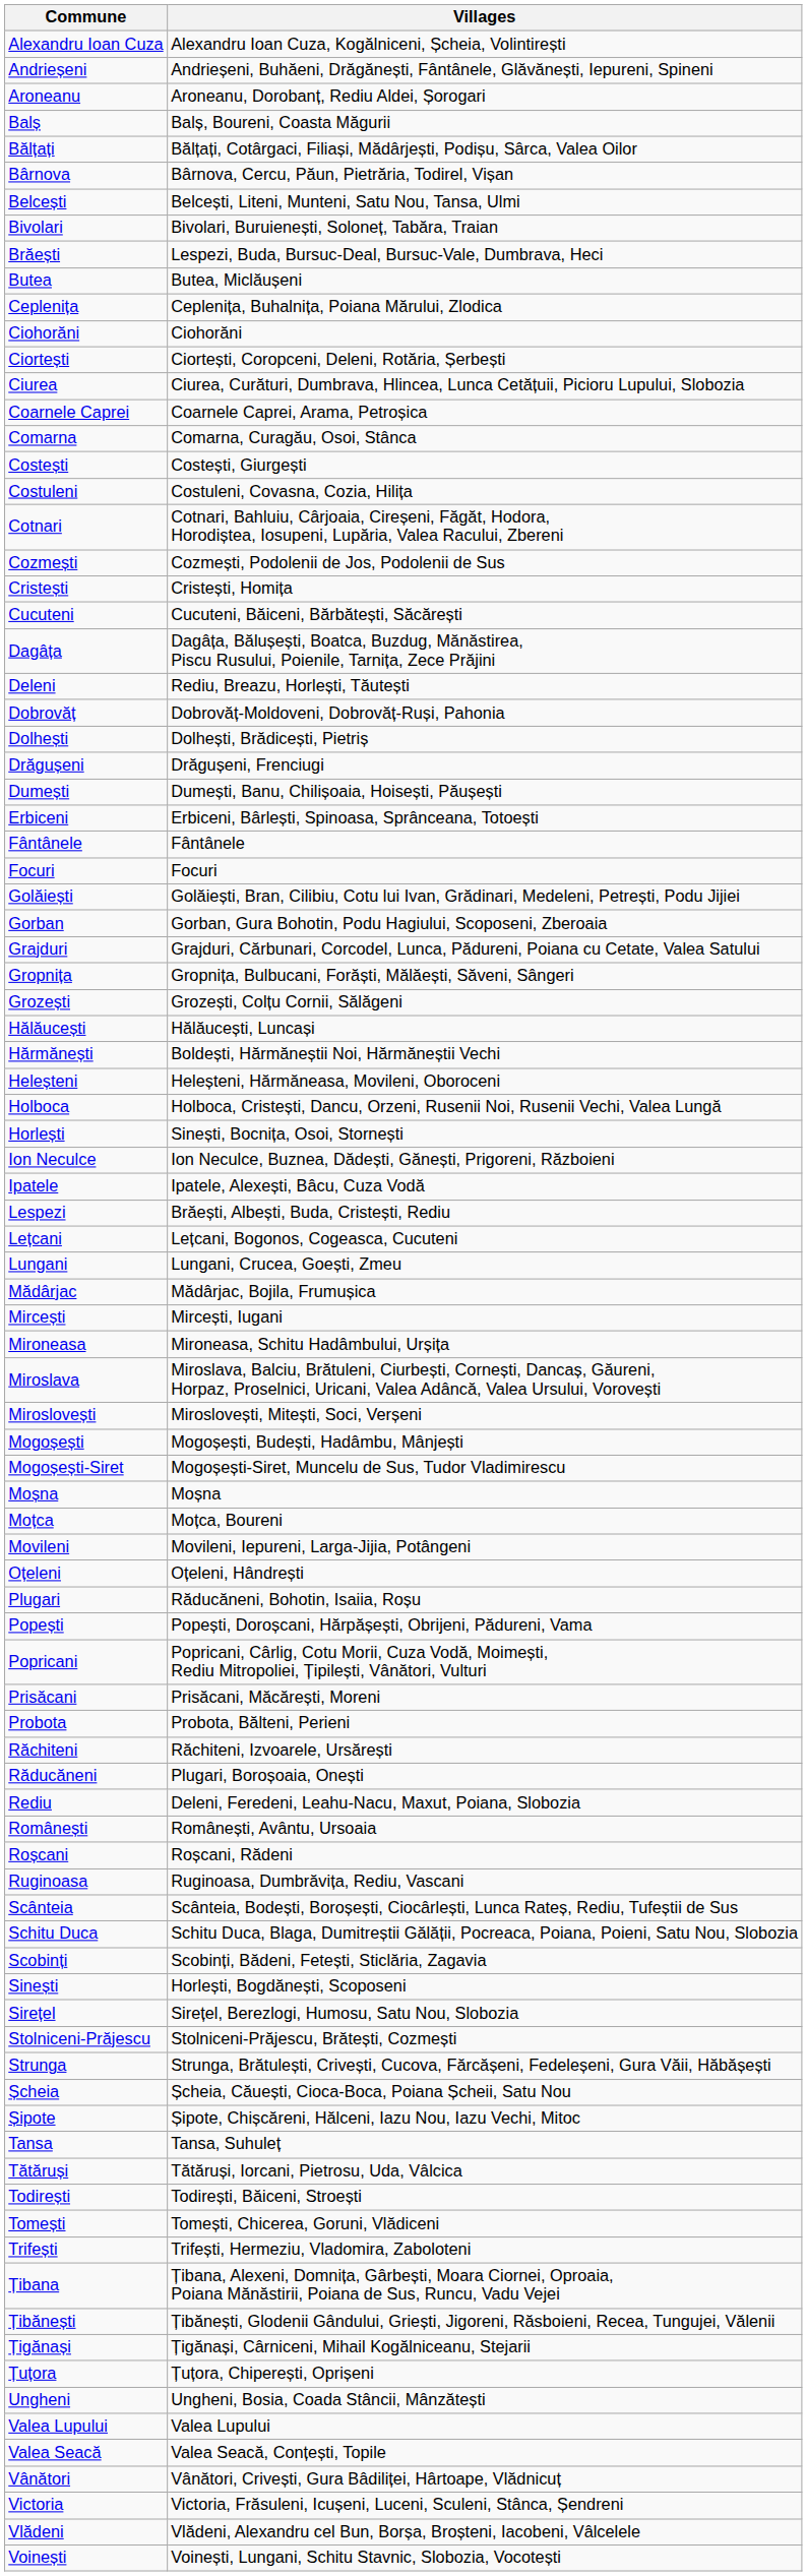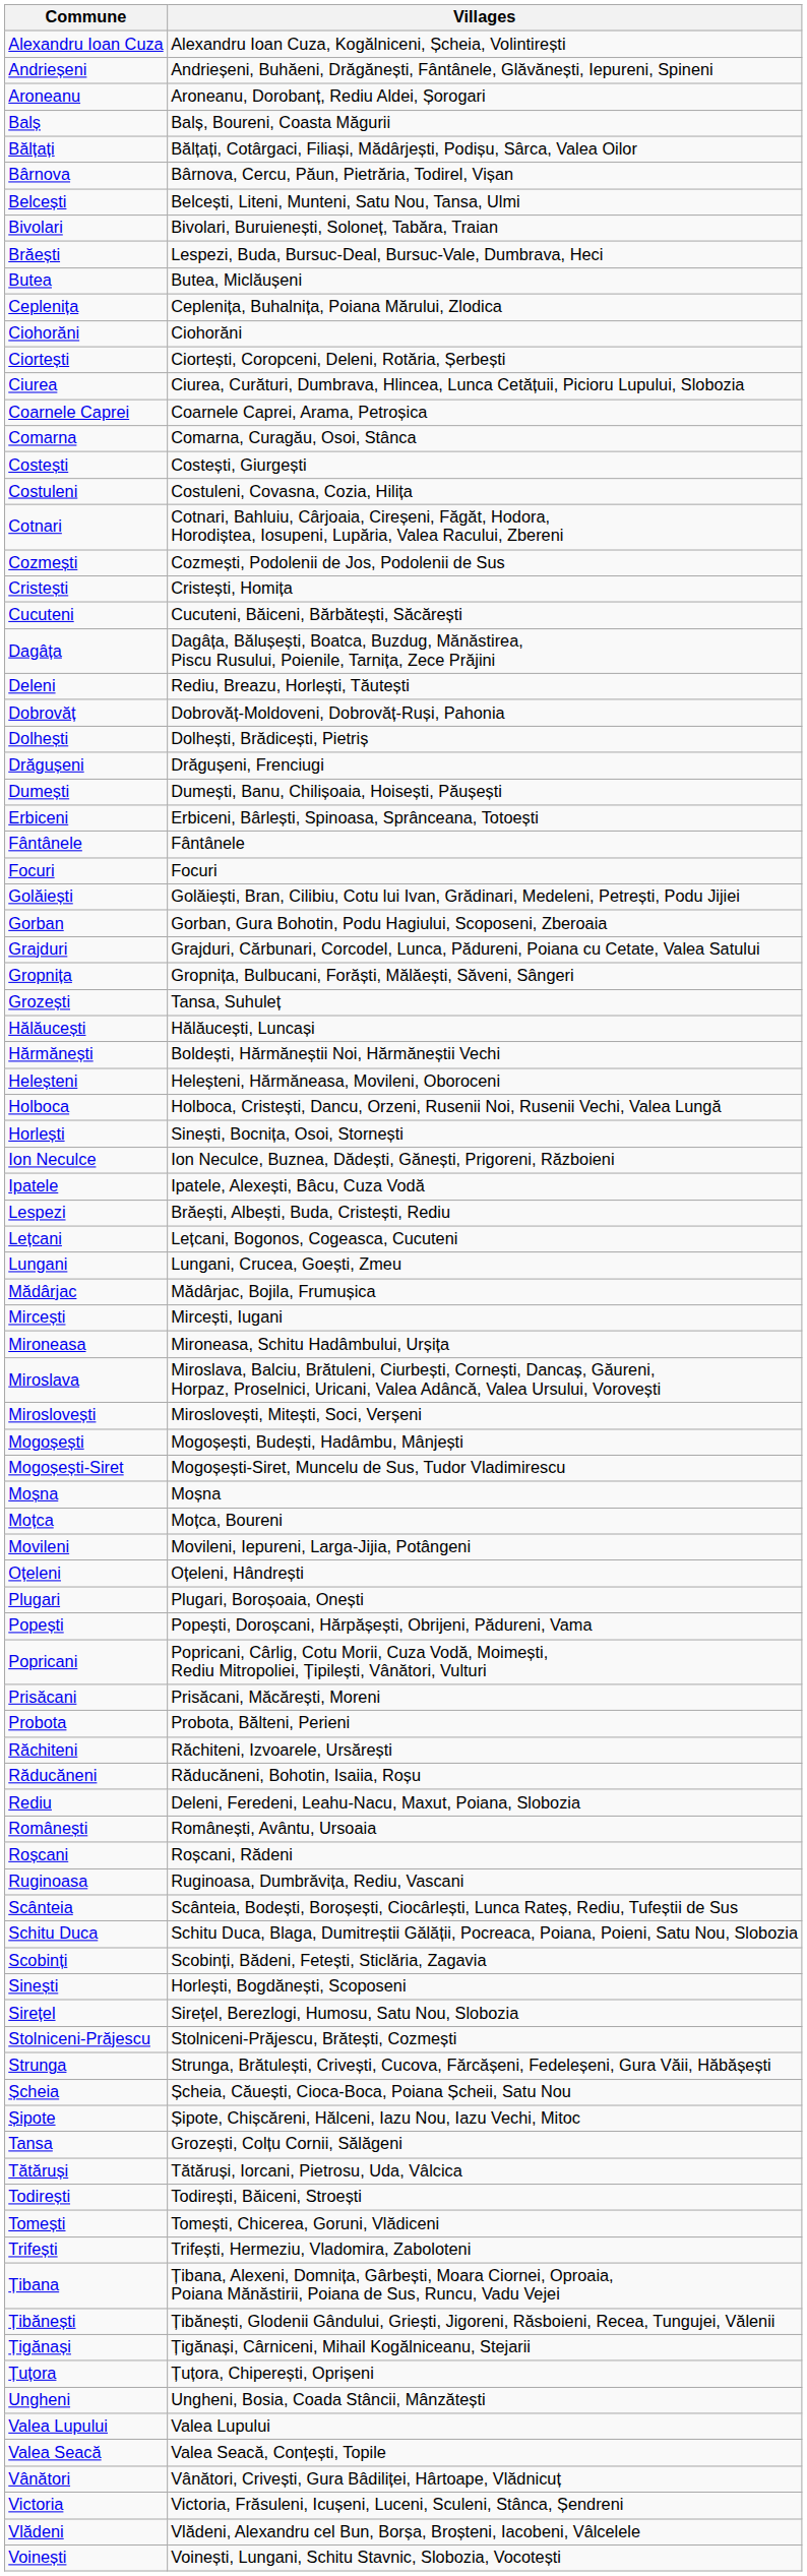Grozești | column 2: Grozești, Colțu Cornii, Sălăgeni -> Tansa, Suhuleț
Plugari | column 2: Răducăneni, Bohotin, Isaiia, Roșu -> Plugari, Boroșoaia, Onești
Răducăneni | column 2: Plugari, Boroșoaia, Onești -> Răducăneni, Bohotin, Isaiia, Roșu
Tansa | column 2: Tansa, Suhuleț -> Grozești, Colțu Cornii, Sălăgeni
